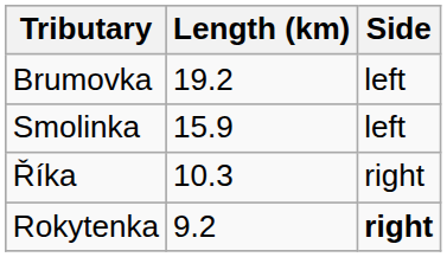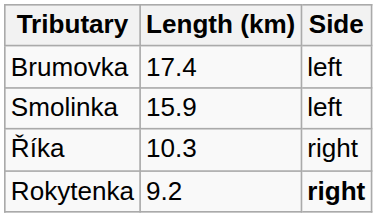Brumovka | Length (km): 19.2 -> 17.4
